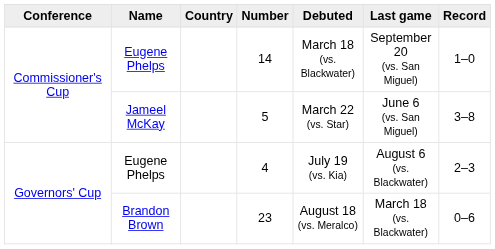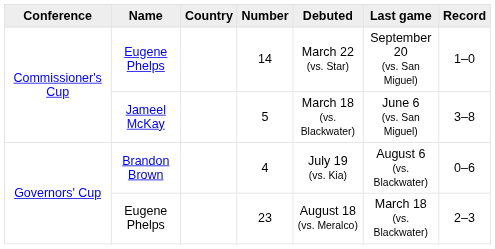14 | Debuted: March 18 (vs. Blackwater) -> March 22 (vs. Star)
5 | Debuted: March 22 (vs. Star) -> March 18 (vs. Blackwater)
4 | Name: Eugene Phelps -> Brandon Brown
4 | Record: 2–3 -> 0–6
23 | Name: Brandon Brown -> Eugene Phelps
23 | Record: 0–6 -> 2–3
